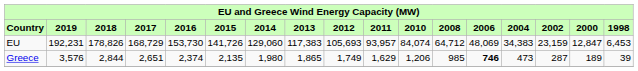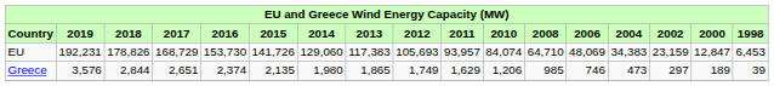EU | 2008: 64,712 -> 64,710
Greece | 2006: bold -> normal
Greece | 2002: 287 -> 297
